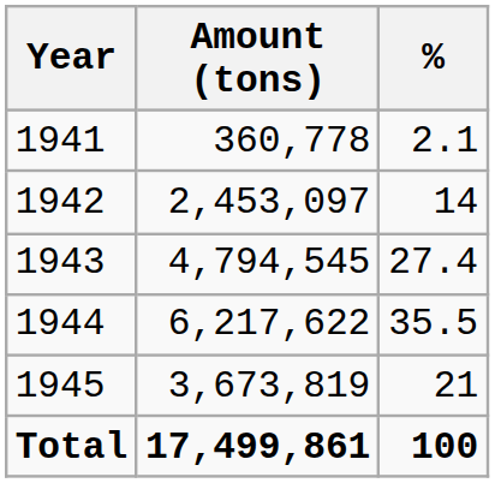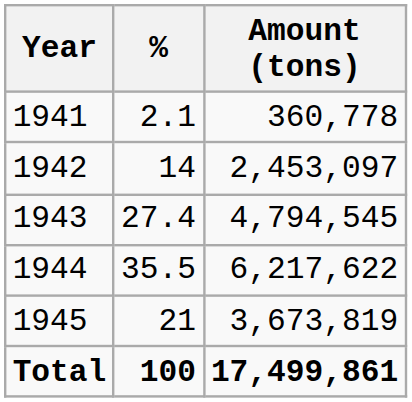columns swapped: Amount (tons) <-> %
